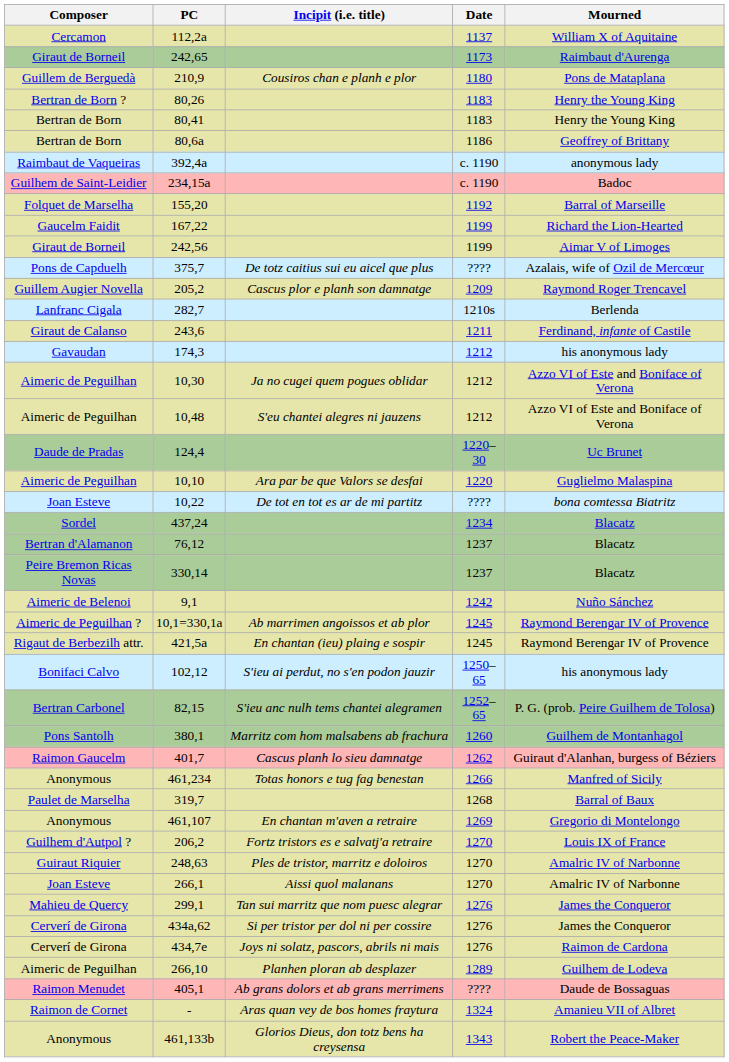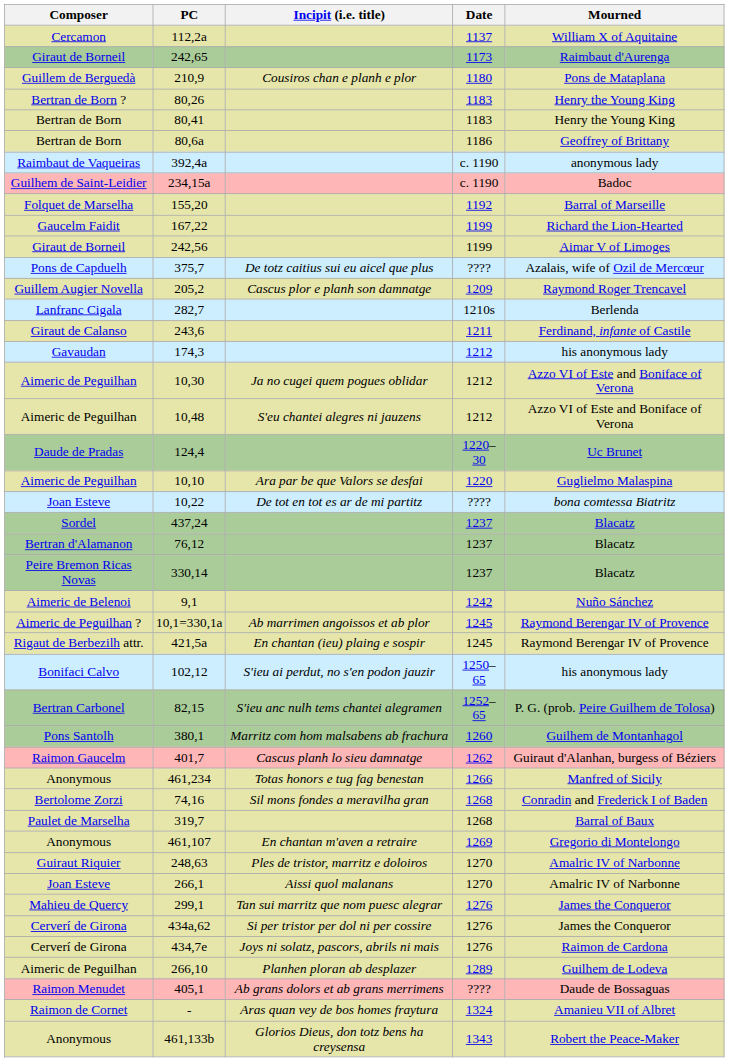437,24 | Date: 1234 -> 1237
+ row: Bertolome Zorzi | 74,16 | Sil mons fondes a meravilha gran | 1268 | Conradin and Frederick I of Baden
- row: Guilhem d'Autpol ? | 206,2 | Fortz tristors es e salvatj'a retraire | 1270 | Louis IX of France
